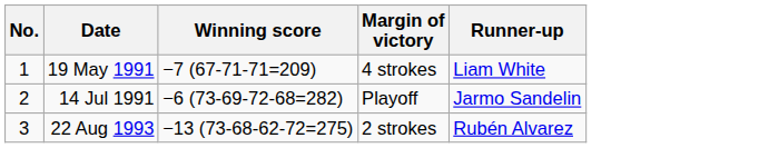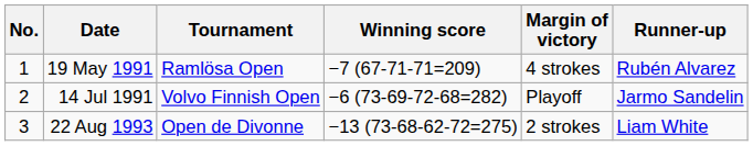+ column: Tournament | Ramlösa Open | Volvo Finnish Open | Open de Divonne
19 May 1991 | Runner-up: Liam White -> Rubén Alvarez
22 Aug 1993 | Runner-up: Rubén Alvarez -> Liam White
